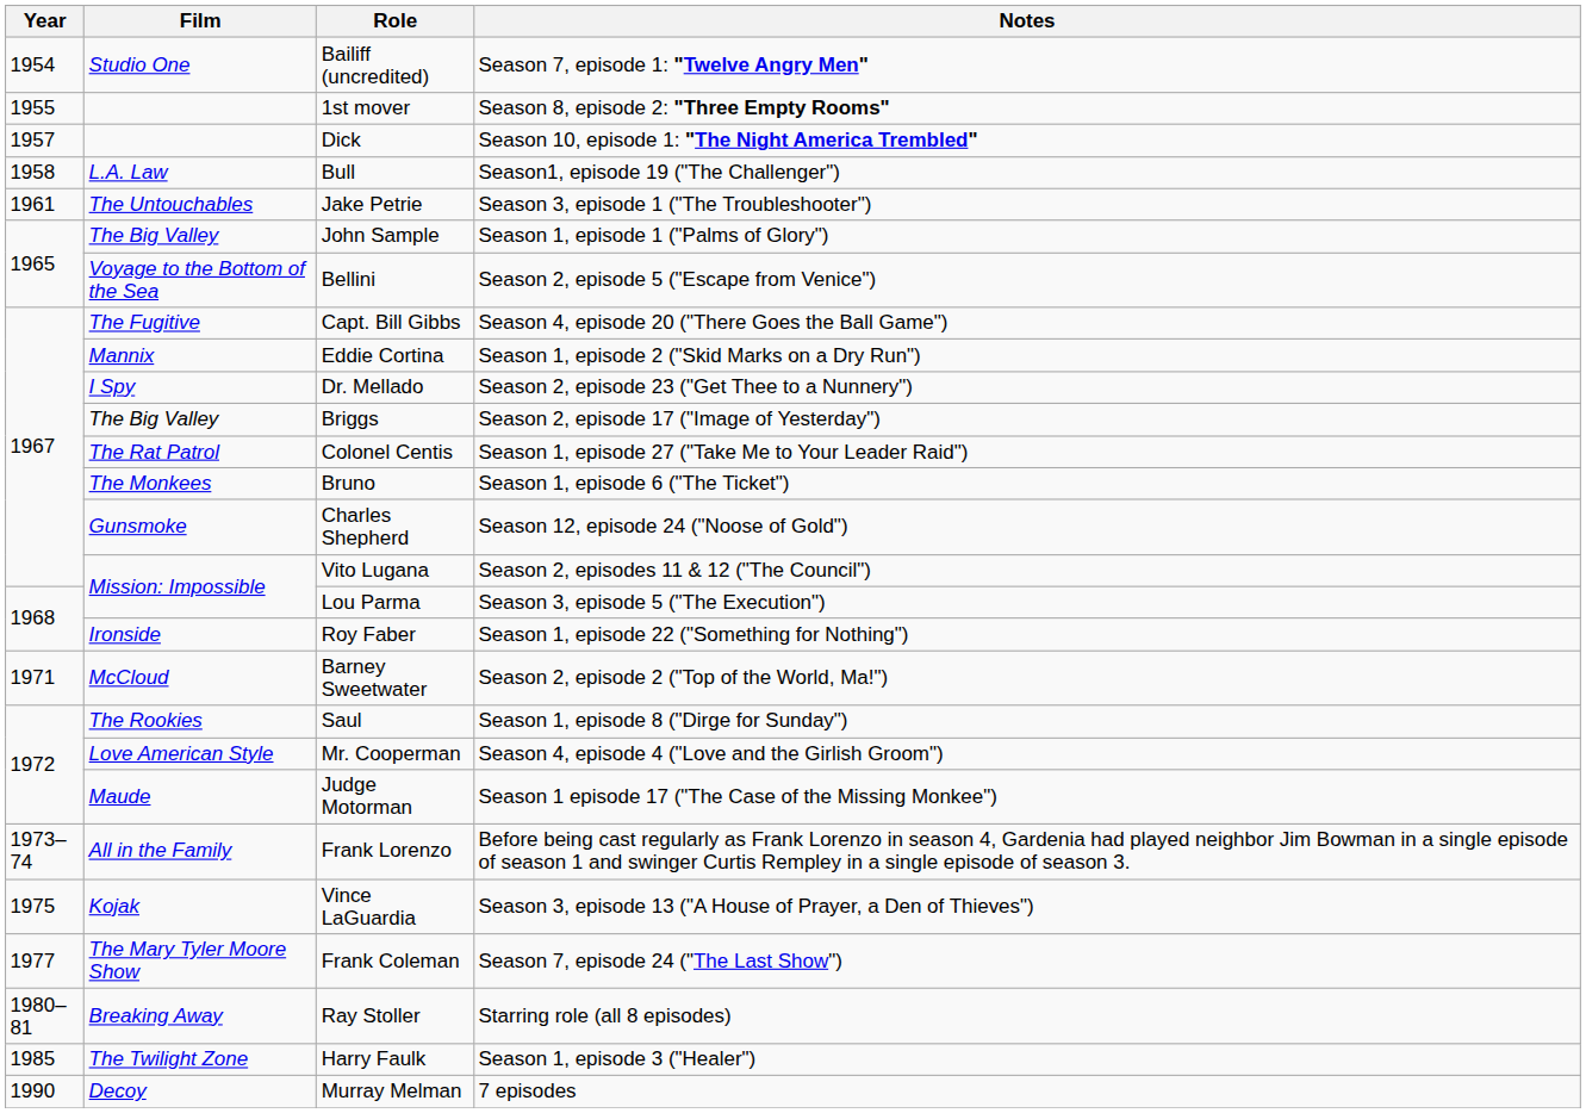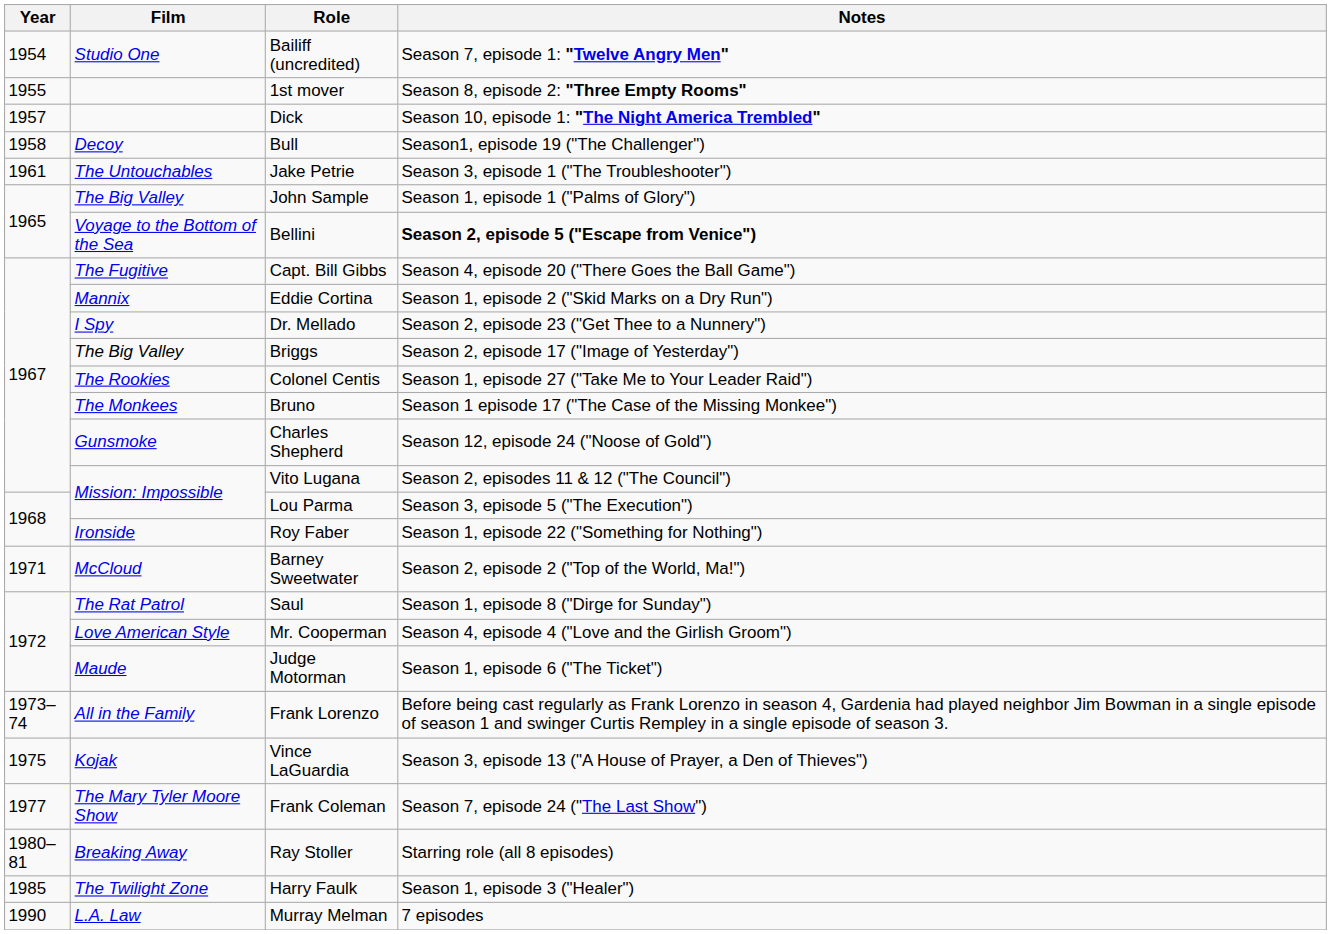Bull | Film: L.A. Law -> Decoy
Bellini | Notes: normal -> bold
Colonel Centis | Film: The Rat Patrol -> The Rookies
Bruno | Notes: Season 1, episode 6 ("The Ticket") -> Season 1 episode 17 ("The Case of the Missing Monkee")
Saul | Film: The Rookies -> The Rat Patrol
Judge Motorman | Notes: Season 1 episode 17 ("The Case of the Missing Monkee") -> Season 1, episode 6 ("The Ticket")
Murray Melman | Film: Decoy -> L.A. Law
